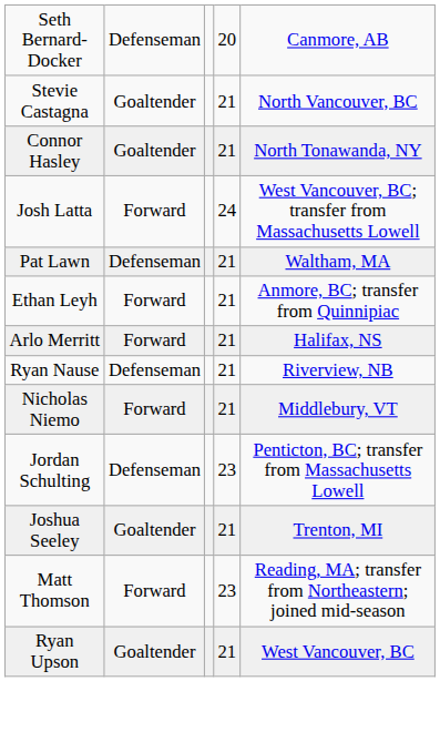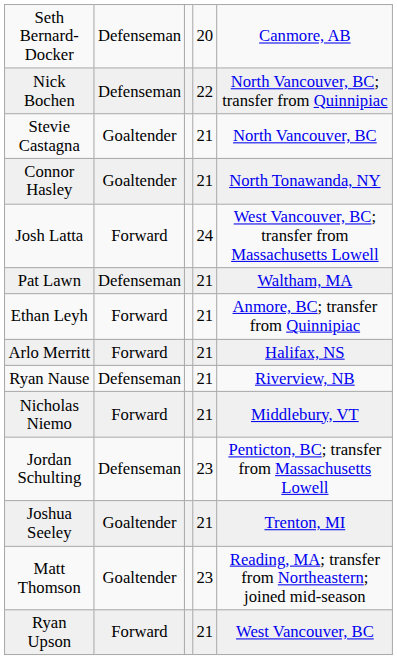+ row: Nick Bochen | Defenseman | 22 | North Vancouver, BC; transfer from Quinnipiac
Matt Thomson | column 2: Forward -> Goaltender
Ryan Upson | column 2: Goaltender -> Forward
